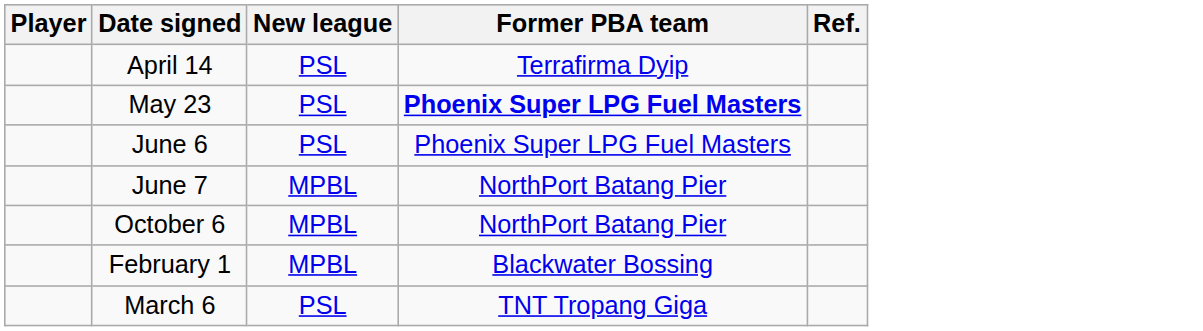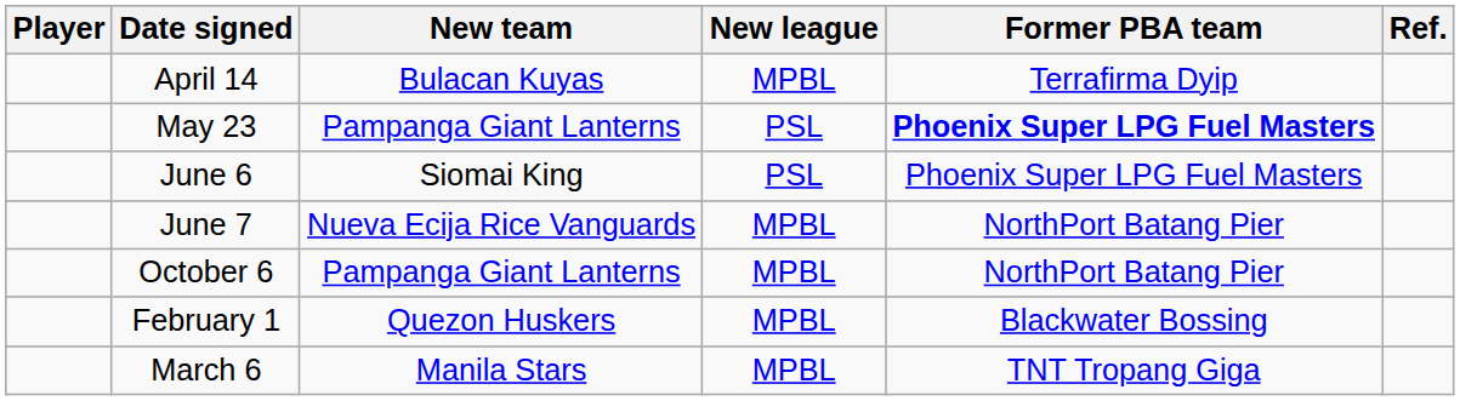+ column: New team | Bulacan Kuyas | Pampanga Giant Lanterns | Siomai King | Nueva Ecija Rice Vanguards | Pampanga Giant Lanterns | Quezon Huskers | Manila Stars
April 14 | New league: PSL -> MPBL
March 6 | New league: PSL -> MPBL
